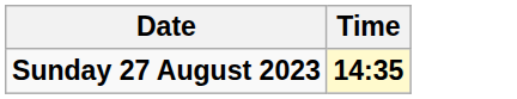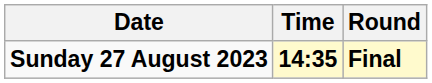+ column: Round | Final
